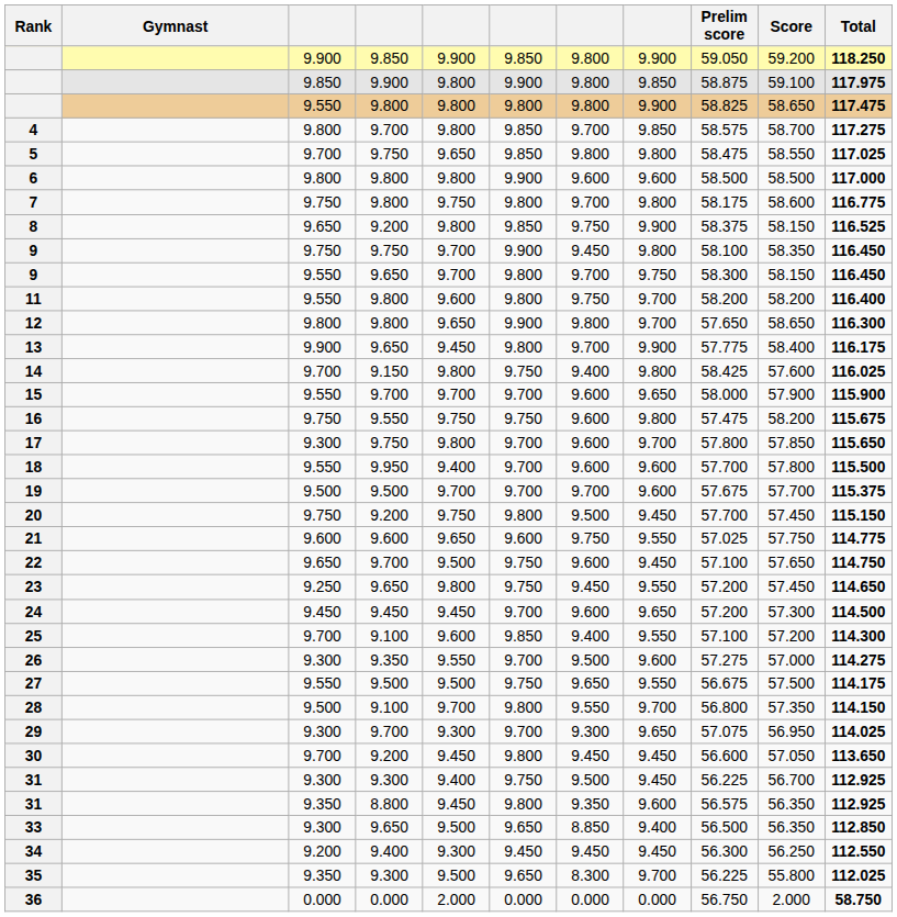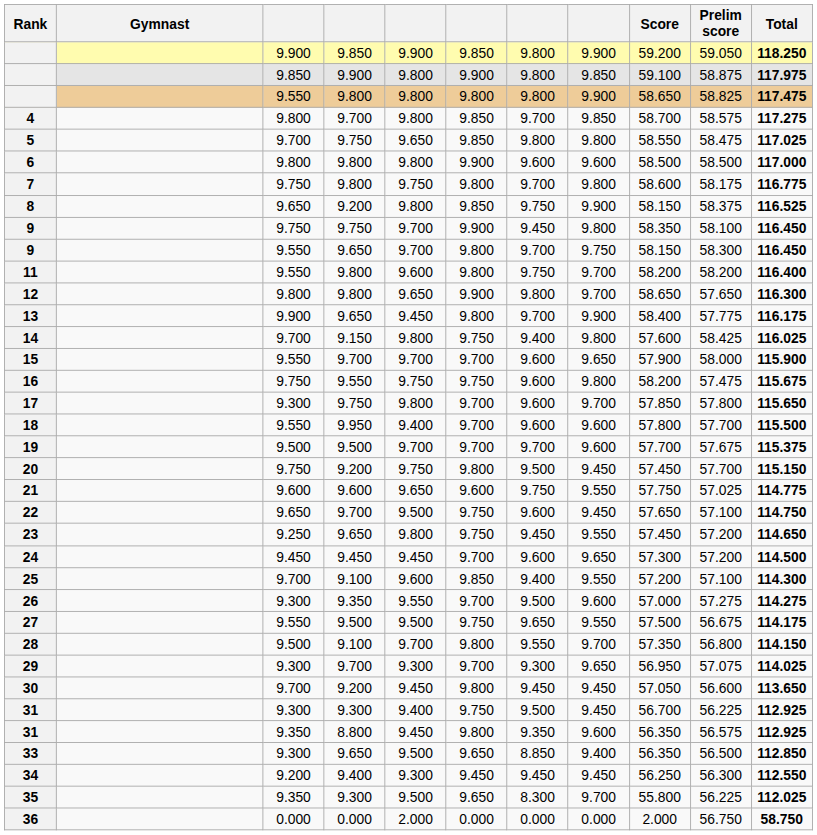columns swapped: Score <-> Prelim score
